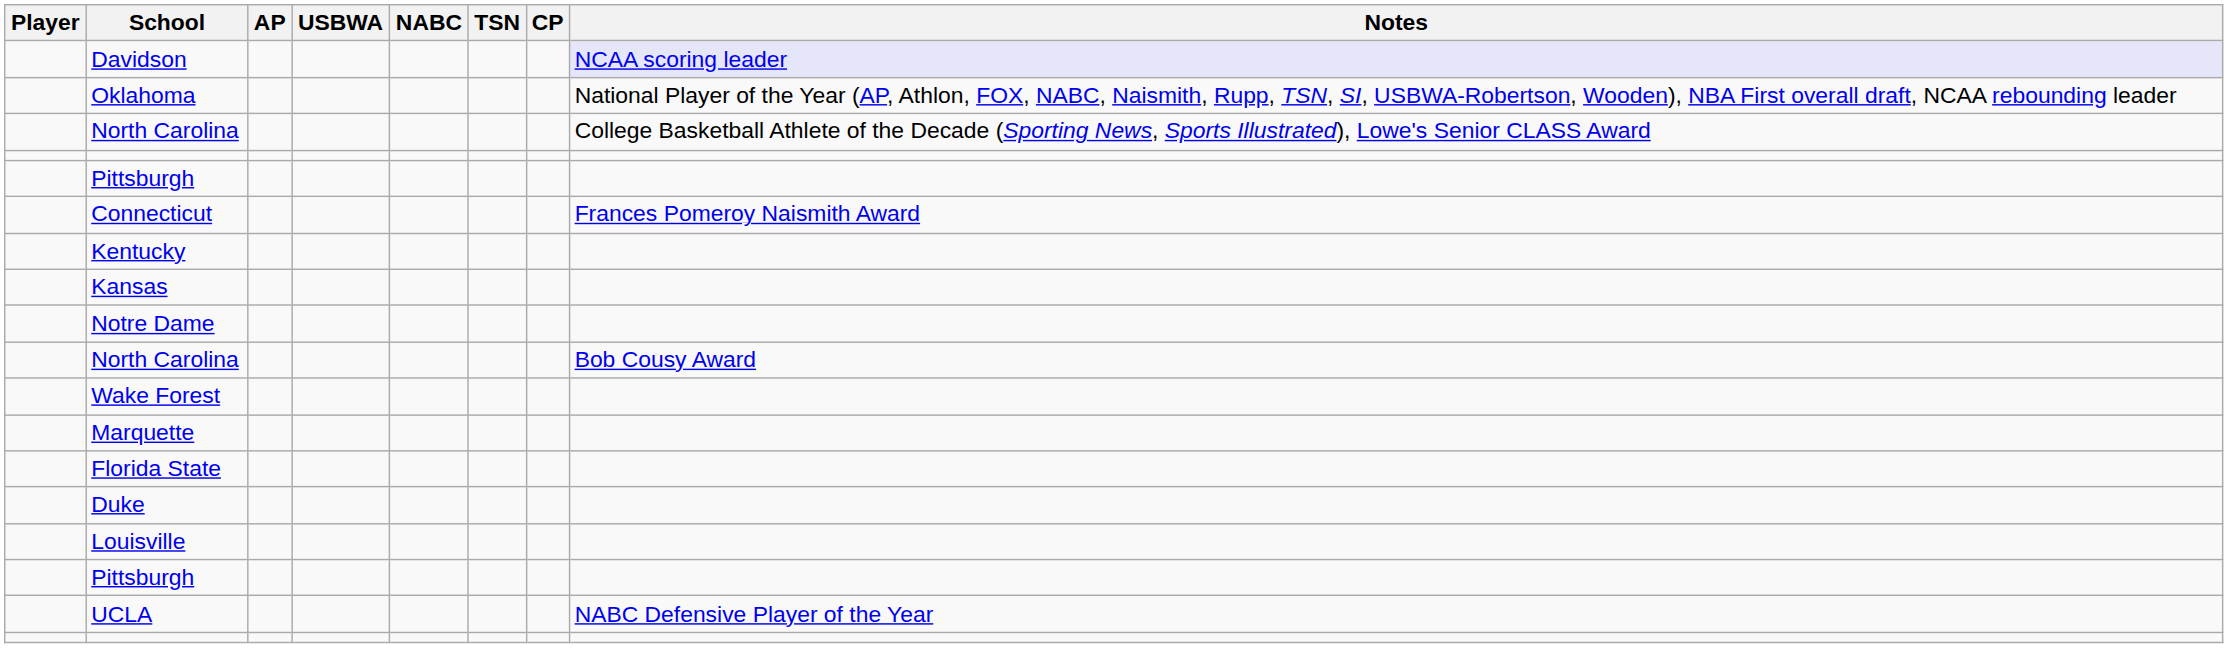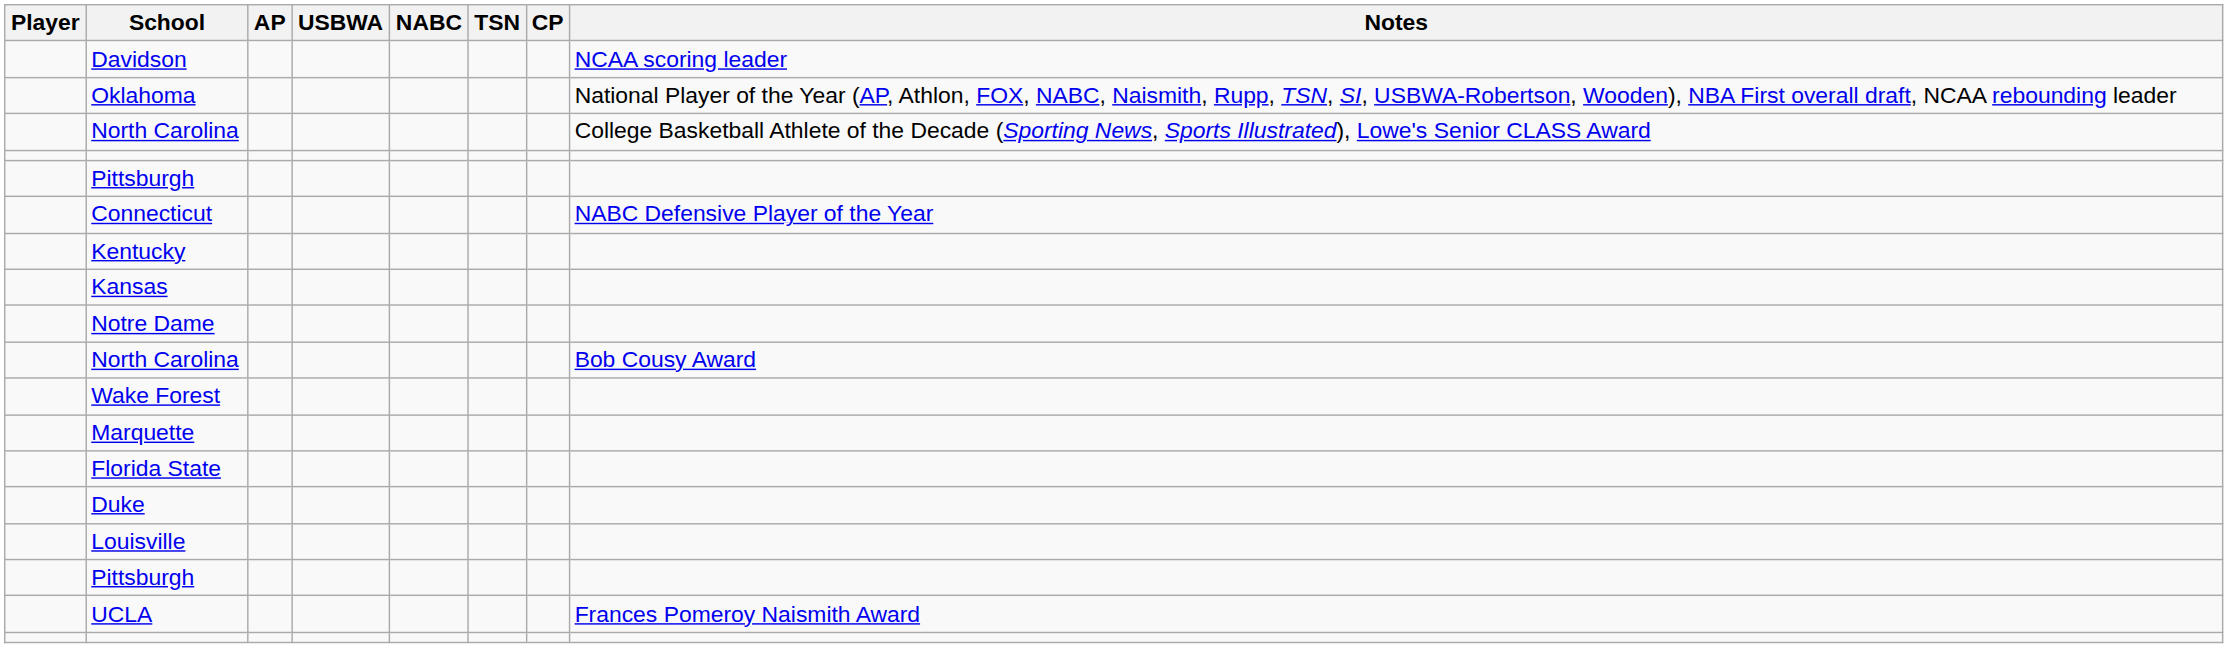Davidson | Notes: lavender background -> no background
Connecticut | Notes: Frances Pomeroy Naismith Award -> NABC Defensive Player of the Year
UCLA | Notes: NABC Defensive Player of the Year -> Frances Pomeroy Naismith Award
